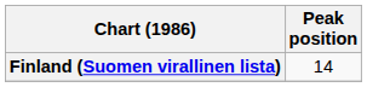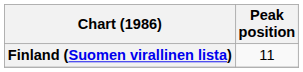Finland (Suomen virallinen lista) | Peak position: 14 -> 11
